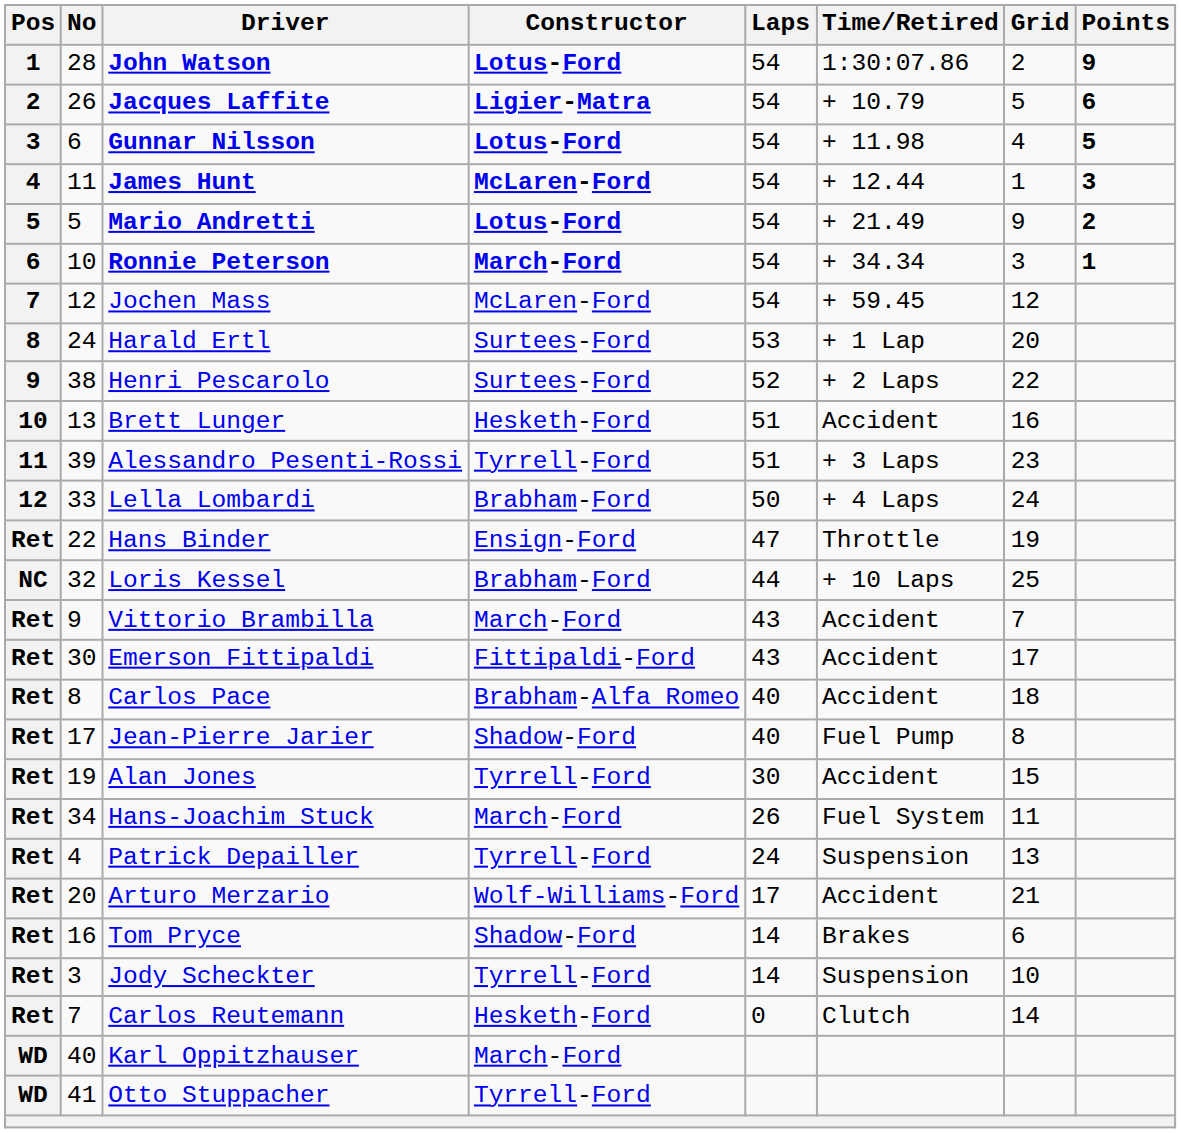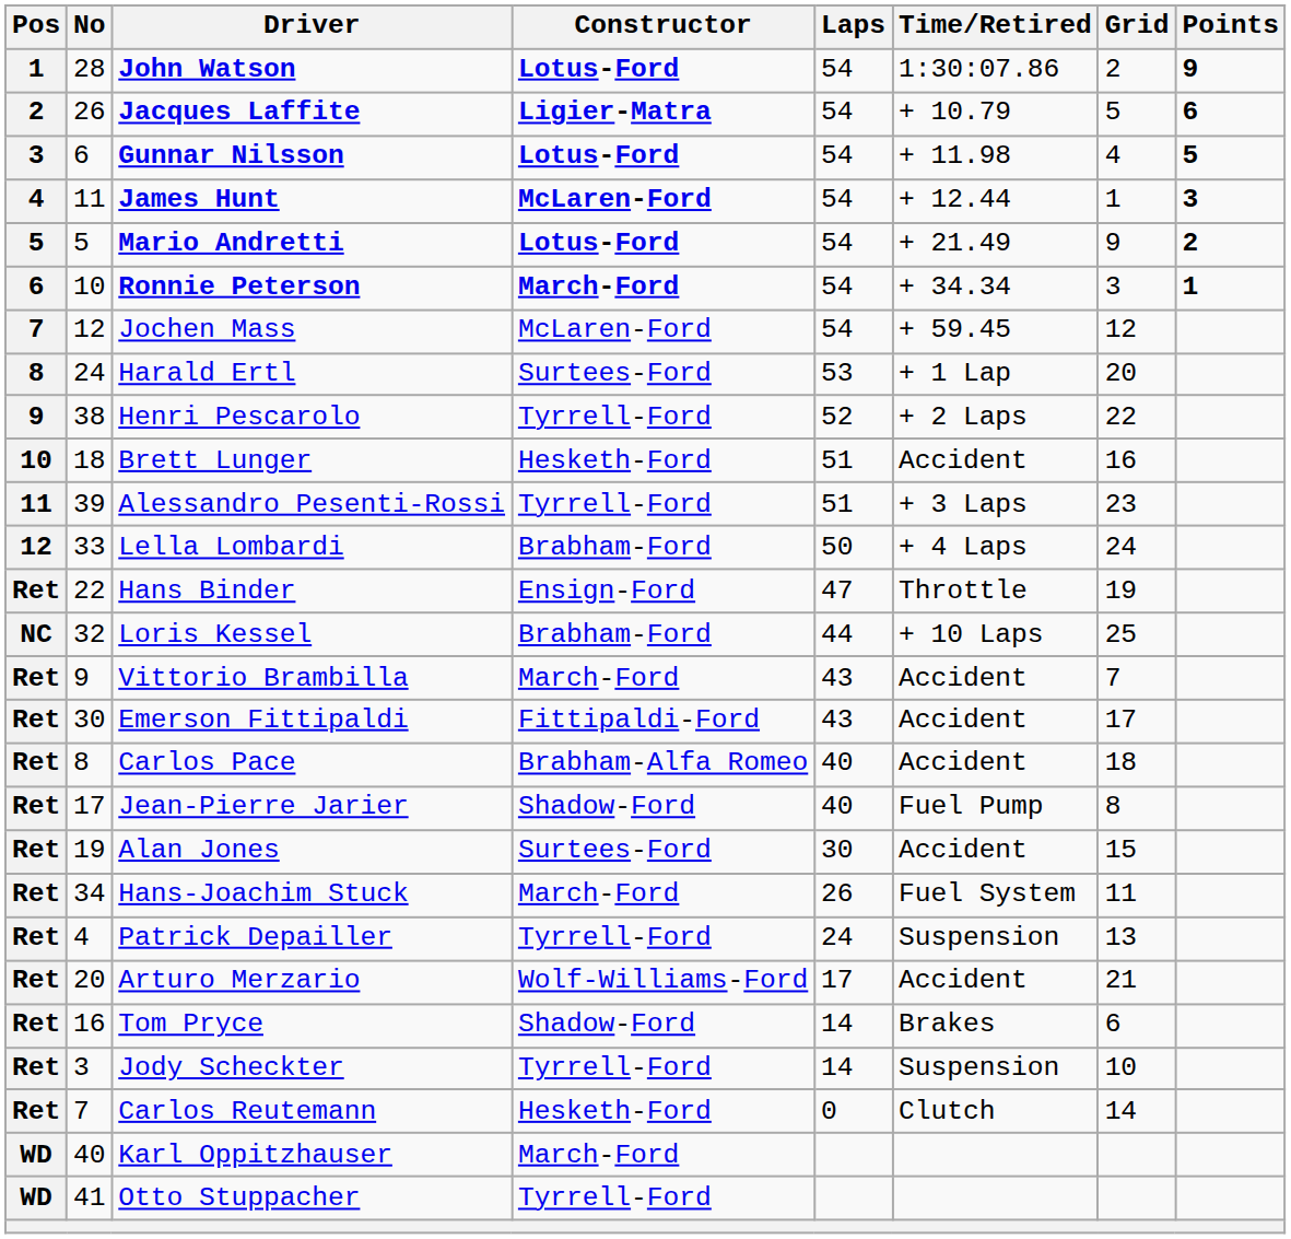Henri Pescarolo | Constructor: Surtees-Ford -> Tyrrell-Ford
Brett Lunger | No: 13 -> 18
Alan Jones | Constructor: Tyrrell-Ford -> Surtees-Ford
